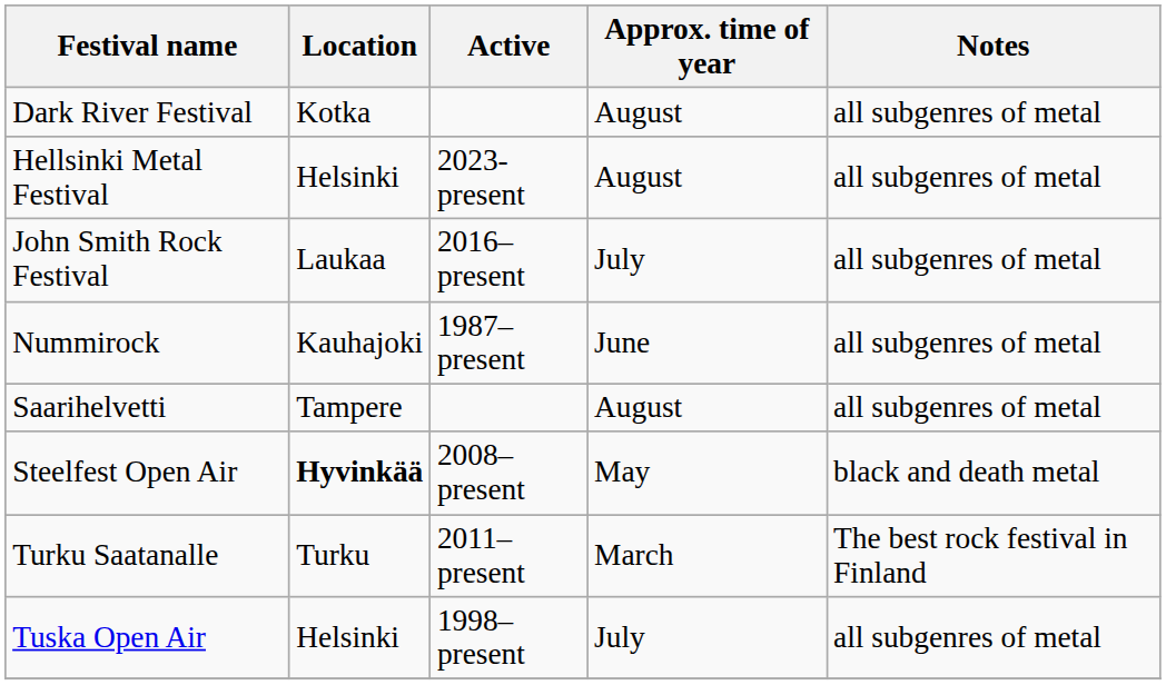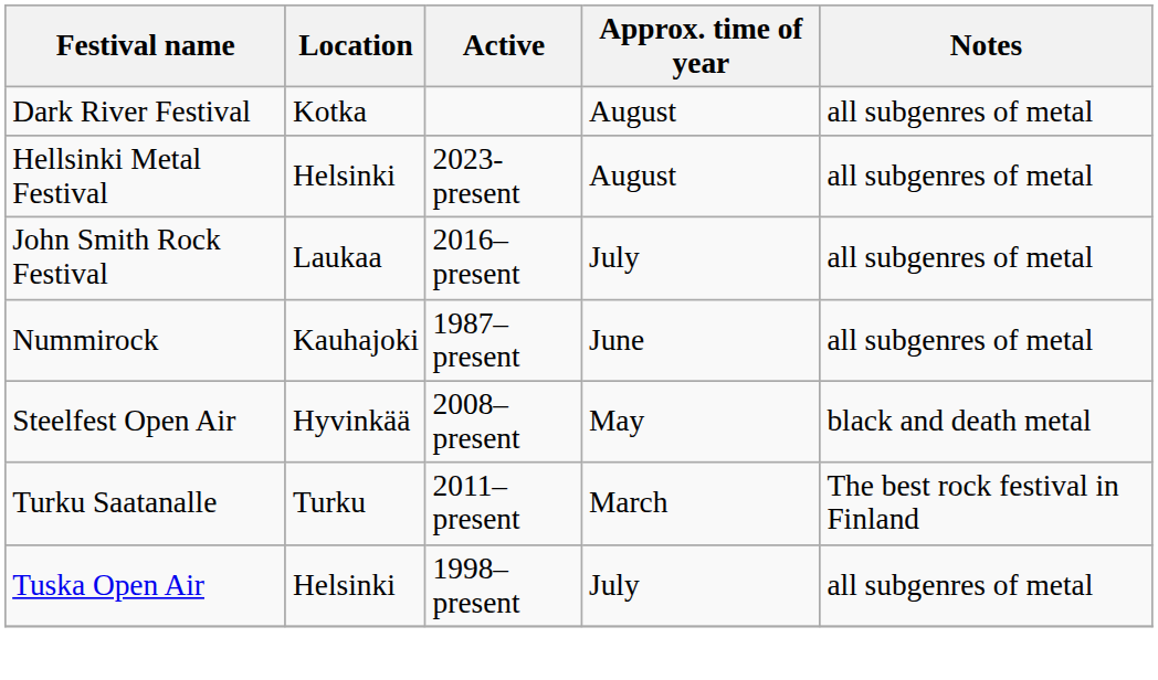- row: Saarihelvetti | Tampere | August | all subgenres of metal
Steelfest Open Air | Location: bold -> normal
